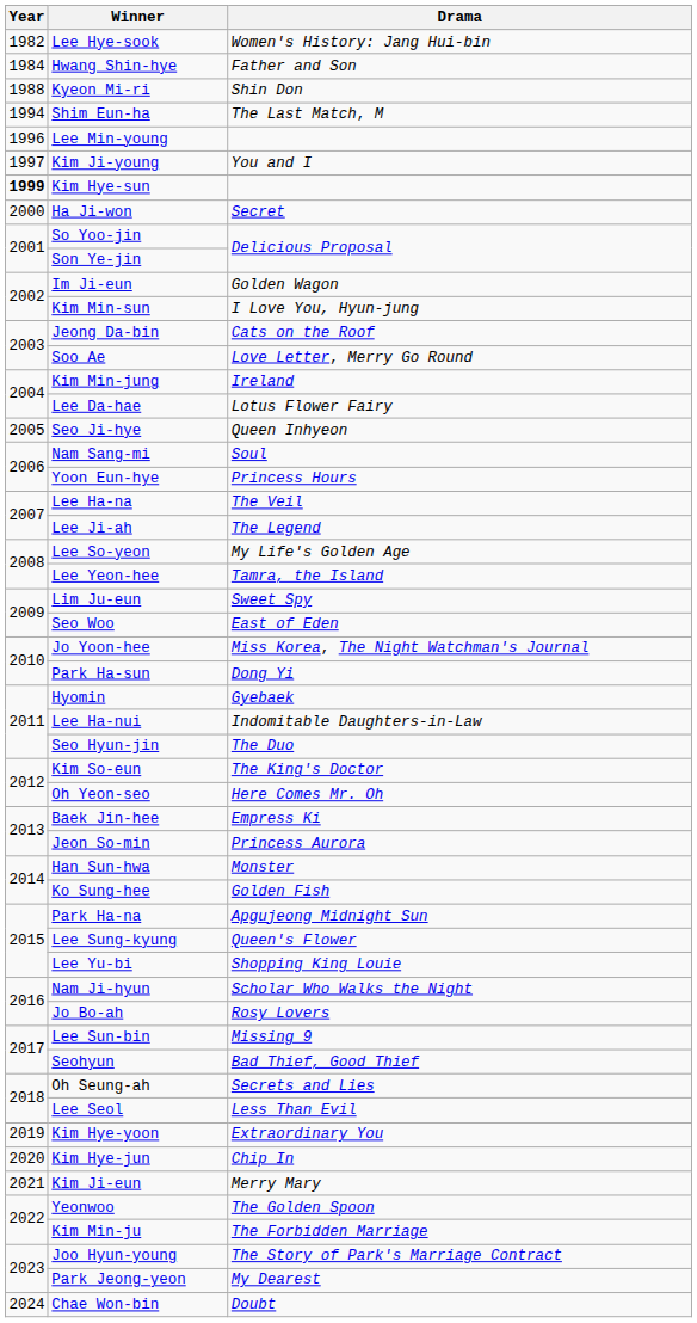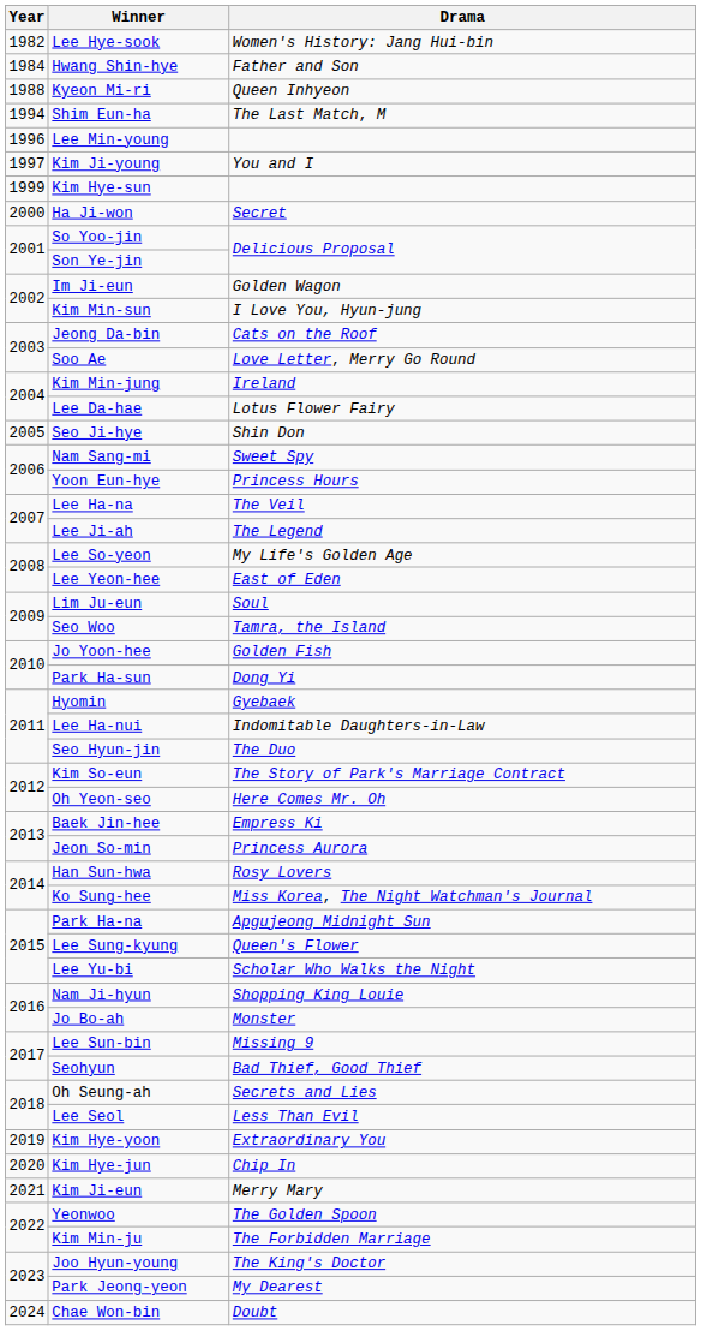Kyeon Mi-ri | Drama: Shin Don -> Queen Inhyeon
Kim Hye-sun | Year: bold -> normal
Seo Ji-hye | Drama: Queen Inhyeon -> Shin Don
Nam Sang-mi | Drama: Soul -> Sweet Spy
Lee Yeon-hee | Drama: Tamra, the Island -> East of Eden
Lim Ju-eun | Drama: Sweet Spy -> Soul
Seo Woo | Drama: East of Eden -> Tamra, the Island
Jo Yoon-hee | Drama: Miss Korea, The Night Watchman's Journal -> Golden Fish
Kim So-eun | Drama: The King's Doctor -> The Story of Park's Marriage Contract
Han Sun-hwa | Drama: Monster -> Rosy Lovers
Ko Sung-hee | Drama: Golden Fish -> Miss Korea, The Night Watchman's Journal
Lee Yu-bi | Drama: Shopping King Louie -> Scholar Who Walks the Night
Nam Ji-hyun | Drama: Scholar Who Walks the Night -> Shopping King Louie
Jo Bo-ah | Drama: Rosy Lovers -> Monster
Joo Hyun-young | Drama: The Story of Park's Marriage Contract -> The King's Doctor
